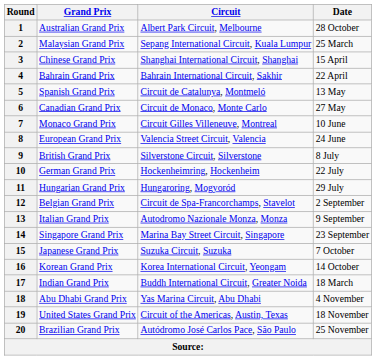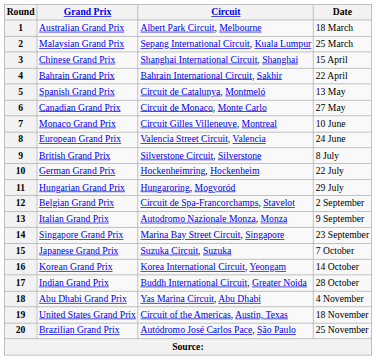1 | Date: 28 October -> 18 March
17 | Date: 18 March -> 28 October
